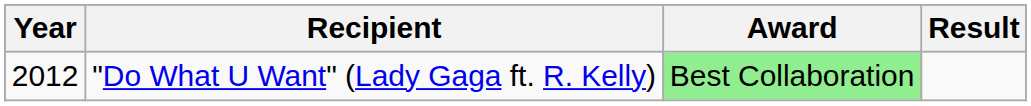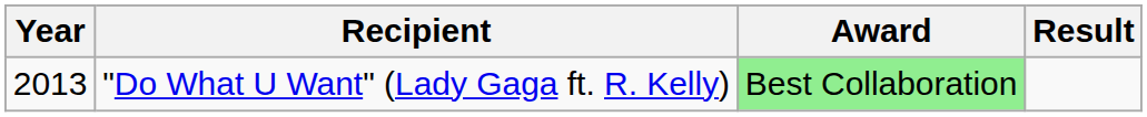"Do What U Want" (Lady Gaga ft. R. Kelly) | Year: 2012 -> 2013
